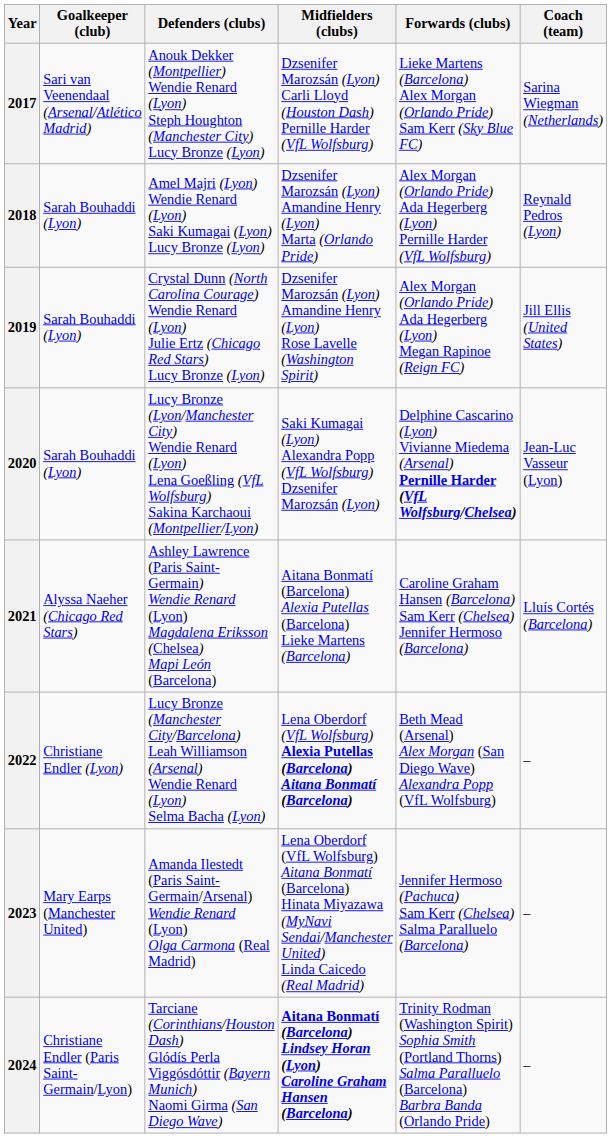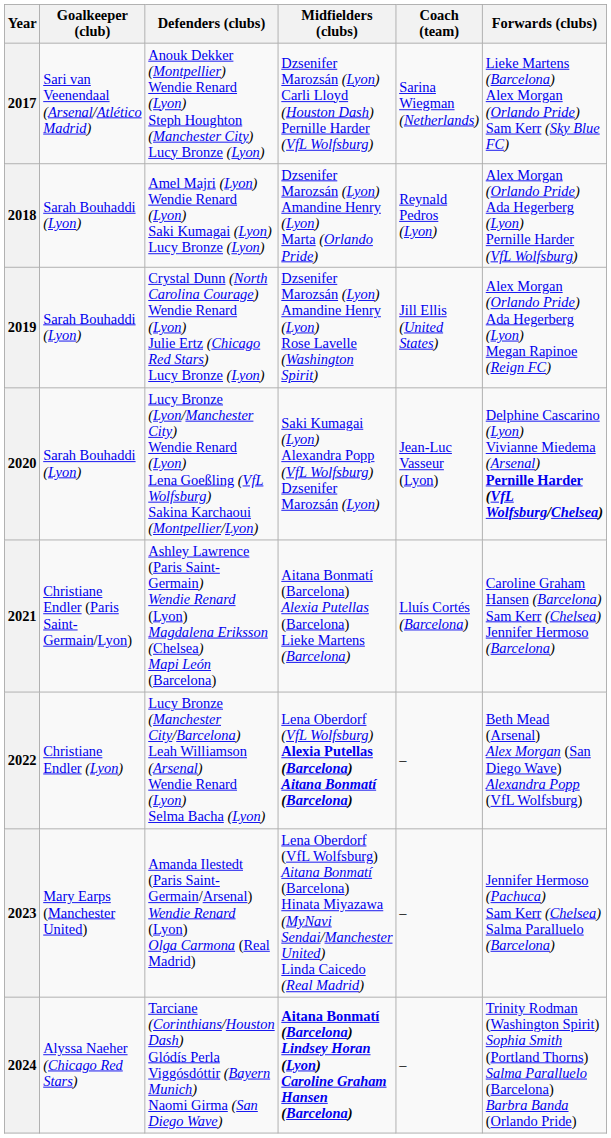columns swapped: Forwards (clubs) <-> Coach (team)
2021 | Goalkeeper (club): Alyssa Naeher (Chicago Red Stars) -> Christiane Endler (Paris Saint-Germain/Lyon)
2024 | Goalkeeper (club): Christiane Endler (Paris Saint-Germain/Lyon) -> Alyssa Naeher (Chicago Red Stars)
